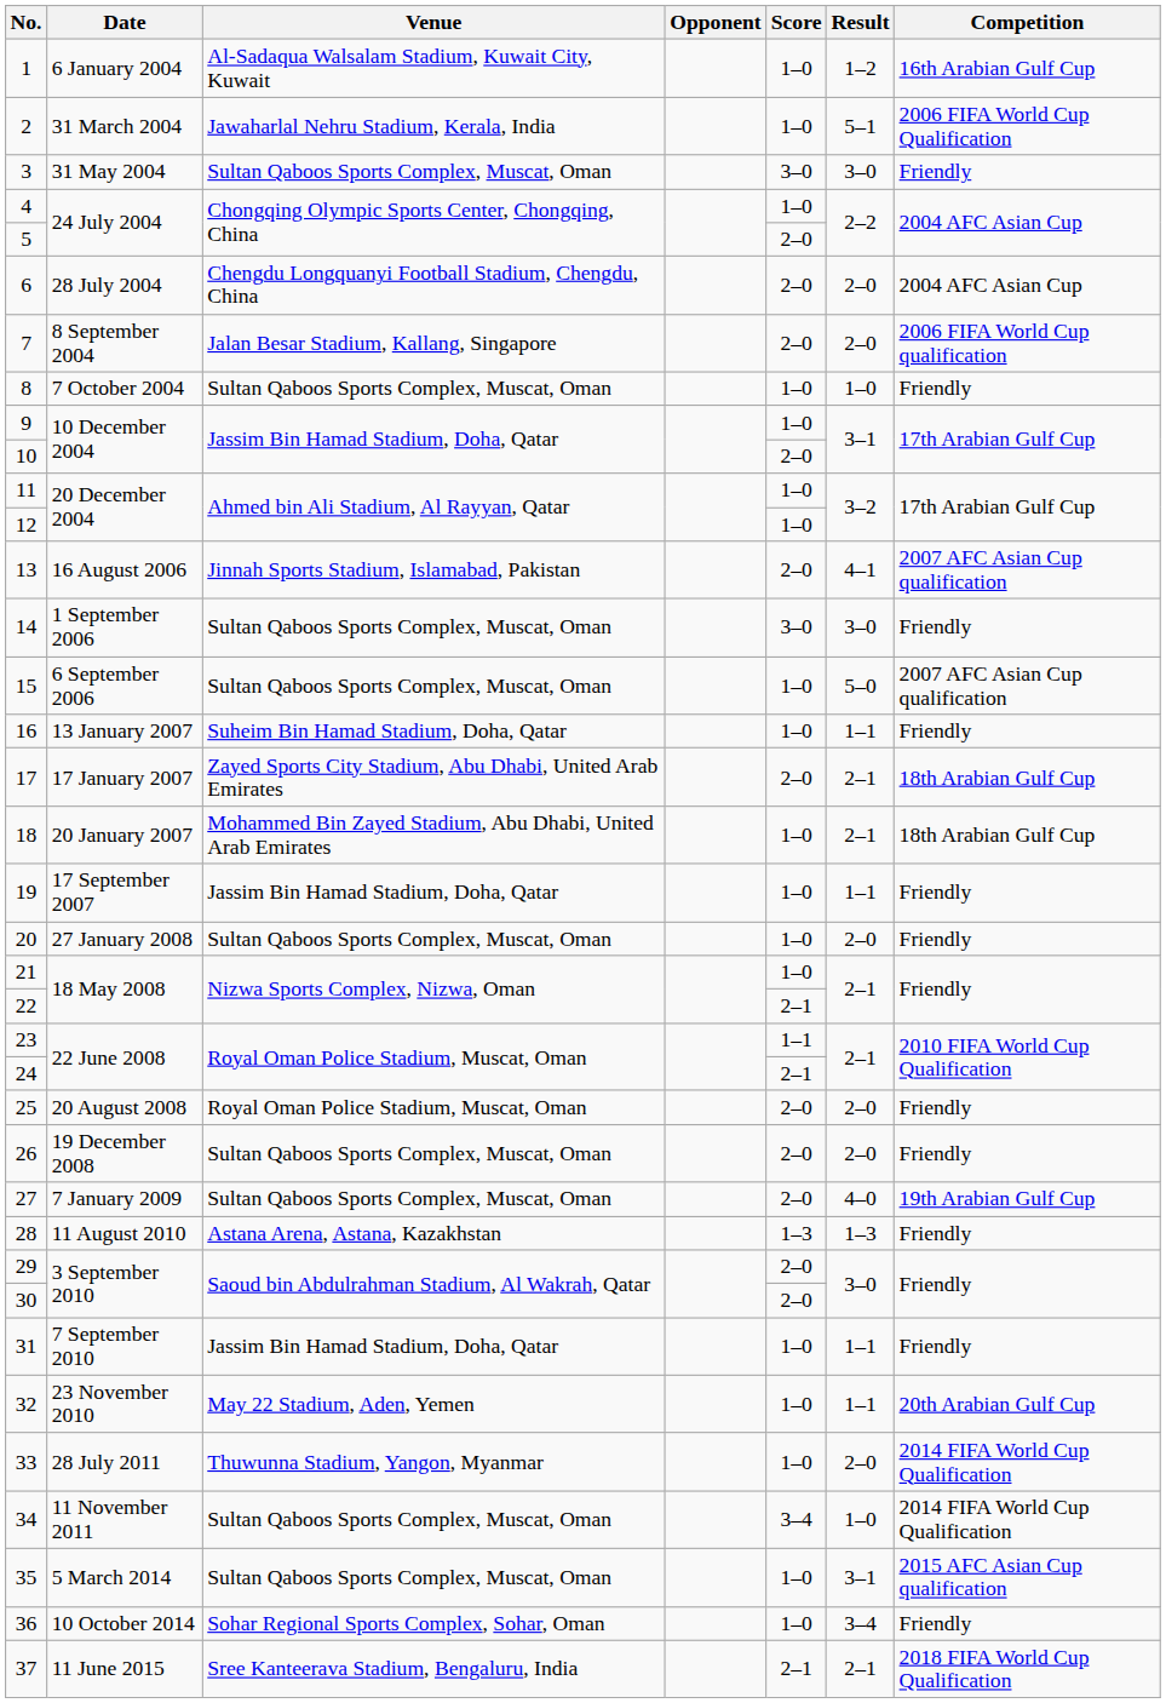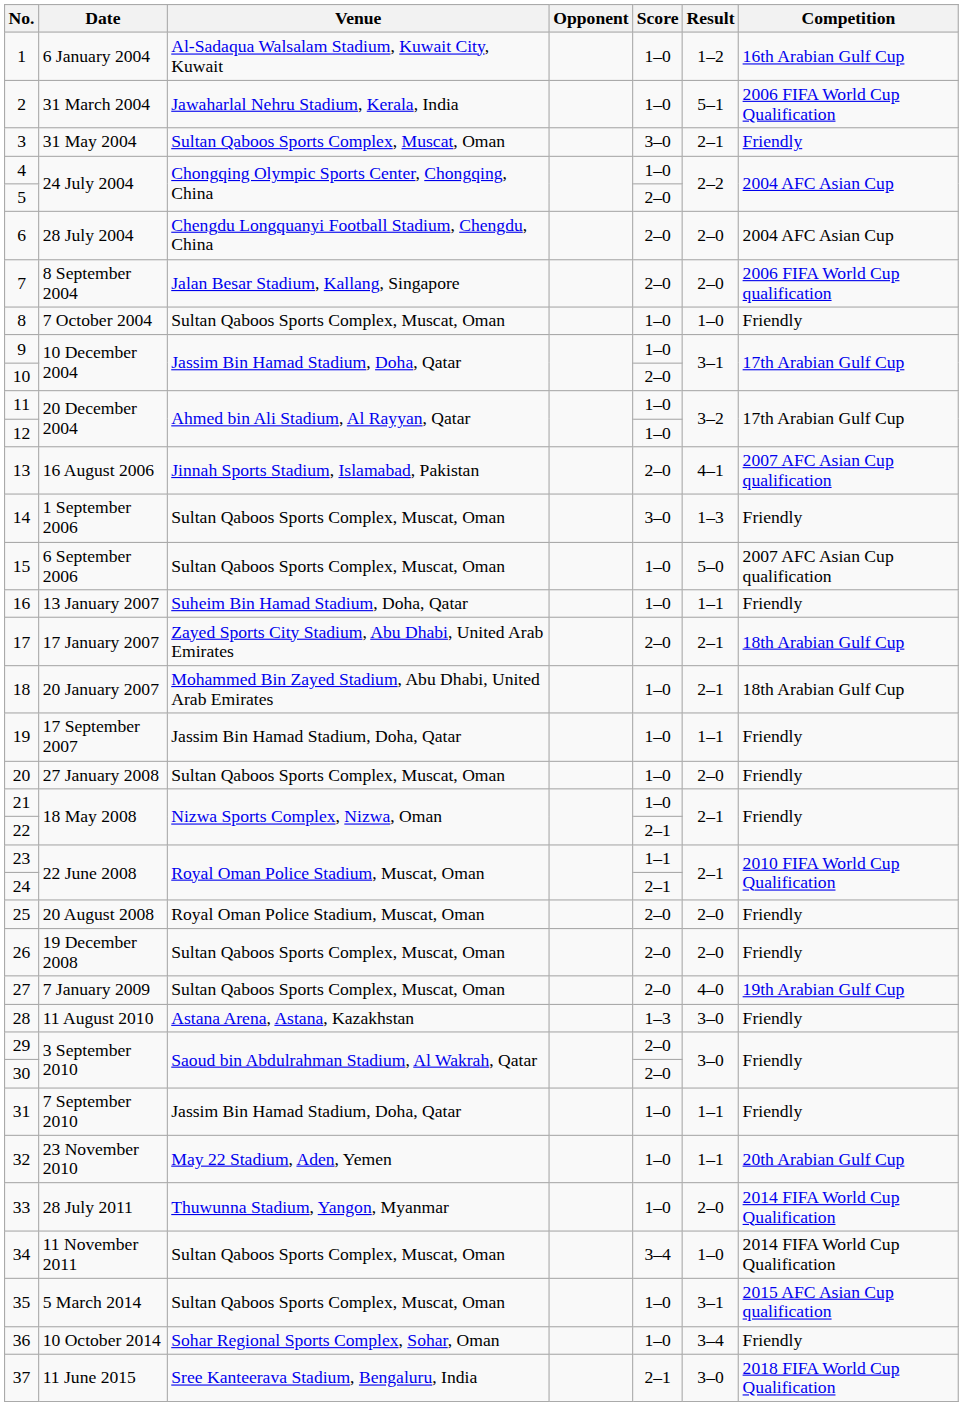3 | Result: 3–0 -> 2–1
14 | Result: 3–0 -> 1–3
28 | Result: 1–3 -> 3–0
37 | Result: 2–1 -> 3–0
